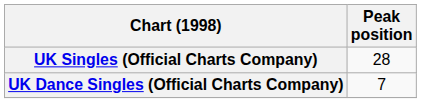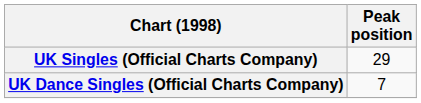UK Singles (Official Charts Company) | Peak position: 28 -> 29
